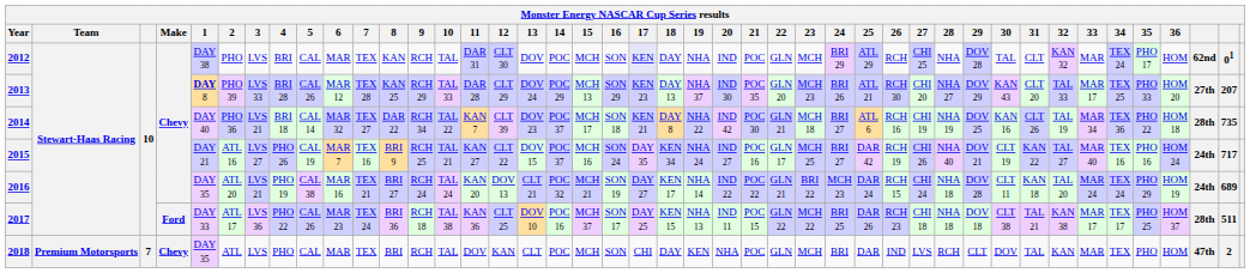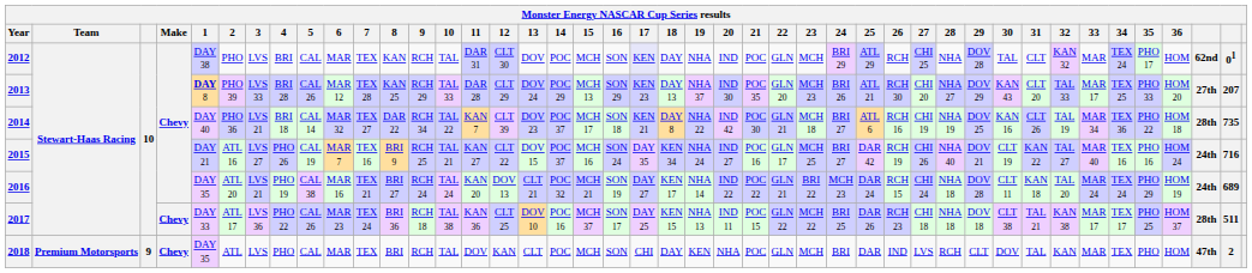2015 | column 42: 717 -> 716
2017 | Make: Ford -> Chevy
2018 | column 3: 7 -> 9
